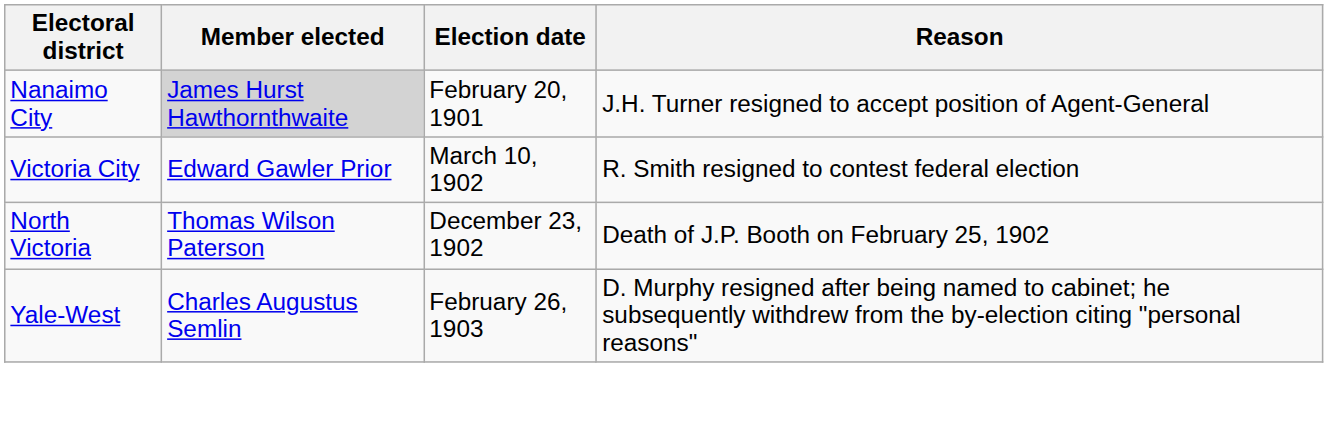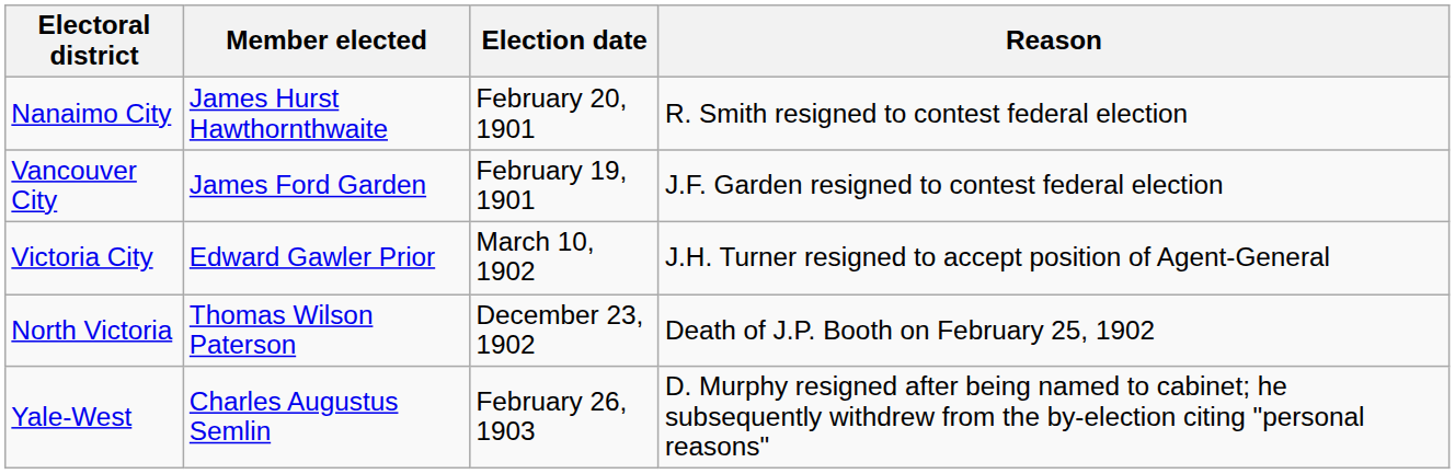Nanaimo City | Member elected: lightgrey background -> no background
Nanaimo City | Reason: J.H. Turner resigned to accept position of Agent-General -> R. Smith resigned to contest federal election
+ row: Vancouver City | James Ford Garden | February 19, 1901 | J.F. Garden resigned to contest federal election
Victoria City | Reason: R. Smith resigned to contest federal election -> J.H. Turner resigned to accept position of Agent-General
